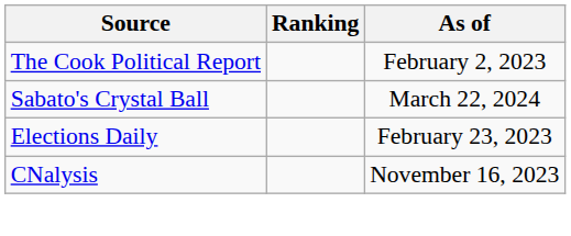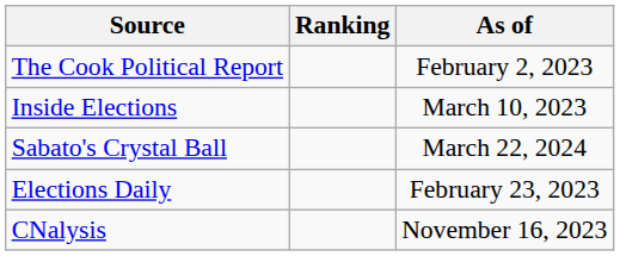+ row: Inside Elections | March 10, 2023
